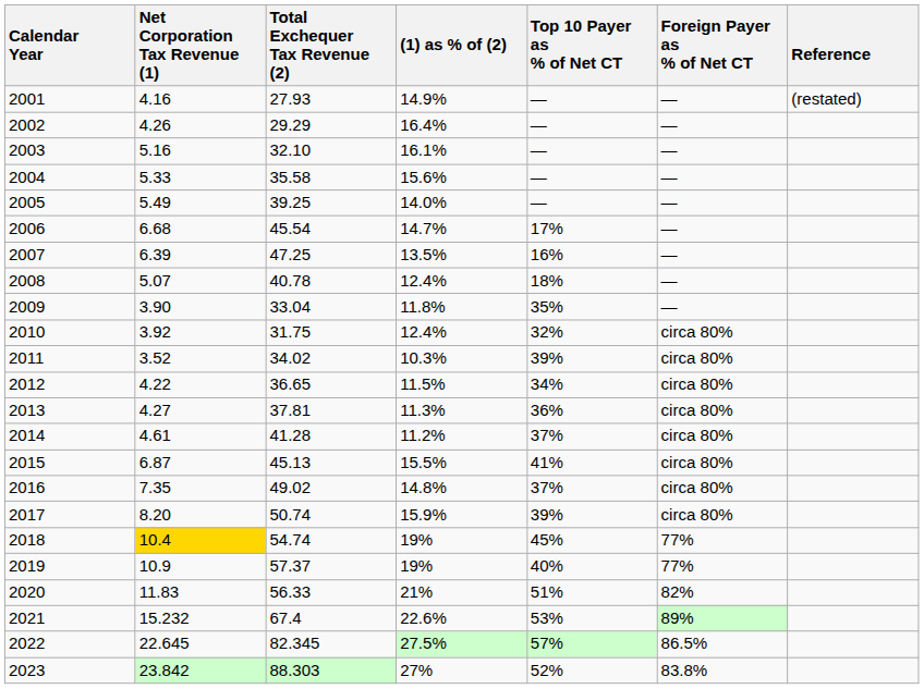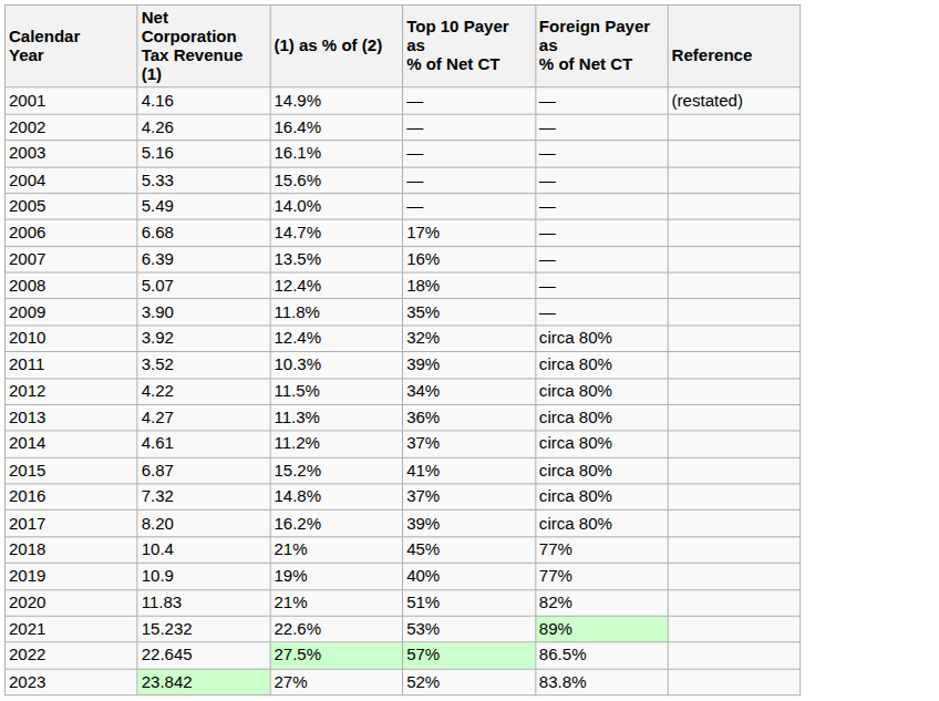- column: Total Exchequer Tax Revenue (2) | 27.93 | 29.29 | 32.10 | 35.58 | 39.25 | 45.54 | 47.25 | 40.78 | 33.04 | 31.75 | 34.02 | 36.65 | 37.81 | 41.28 | 45.13 | 49.02 | 50.74 | 54.74 | 57.37 | 56.33 | 67.4 | 82.345 | 88.303
2015 | (1) as % of (2): 15.5% -> 15.2%
2016 | Net Corporation Tax Revenue (1): 7.35 -> 7.32
2017 | (1) as % of (2): 15.9% -> 16.2%
2018 | Net Corporation Tax Revenue (1): gold background -> no background
2018 | (1) as % of (2): 19% -> 21%
